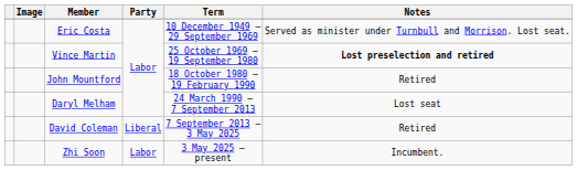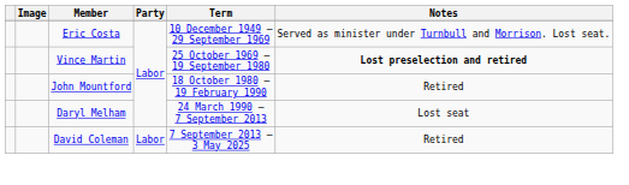David Coleman | Party: Liberal -> Labor
- row: Zhi Soon | Labor | 3 May 2025 – present | Incumbent.
